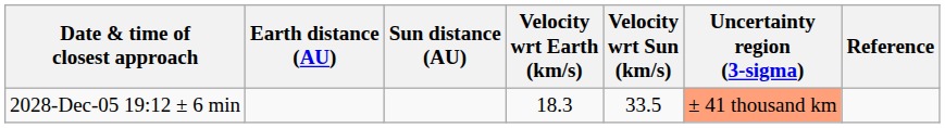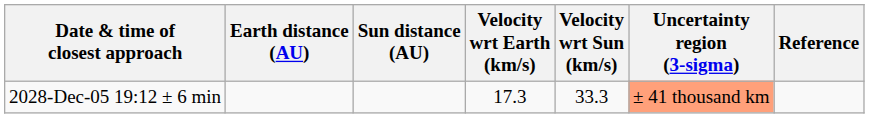2028-Dec-05 19:12 ± 6 min | Velocity wrt Earth (km/s): 18.3 -> 17.3
2028-Dec-05 19:12 ± 6 min | Velocity wrt Sun (km/s): 33.5 -> 33.3
